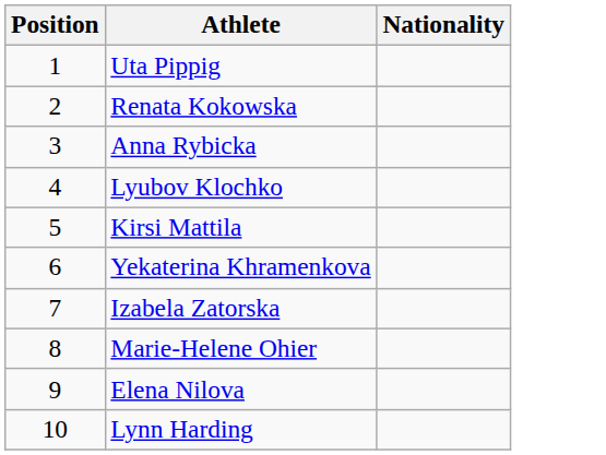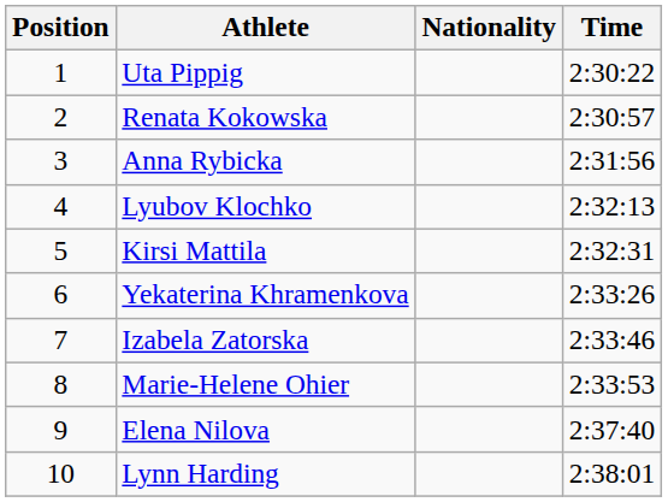+ column: Time | 2:30:22 | 2:30:57 | 2:31:56 | 2:32:13 | 2:32:31 | 2:33:26 | 2:33:46 | 2:33:53 | 2:37:40 | 2:38:01
